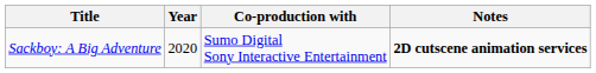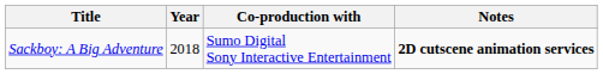Sackboy: A Big Adventure | Year: 2020 -> 2018
